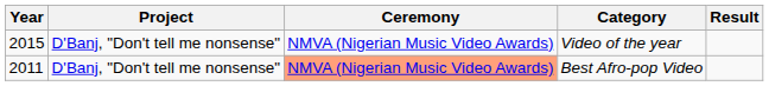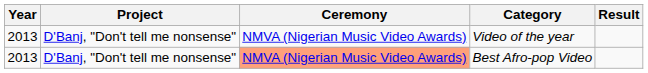Video of the year | Year: 2015 -> 2013
Best Afro-pop Video | Year: 2011 -> 2013
